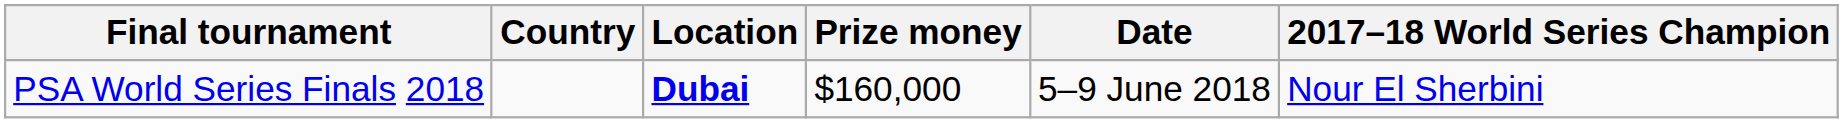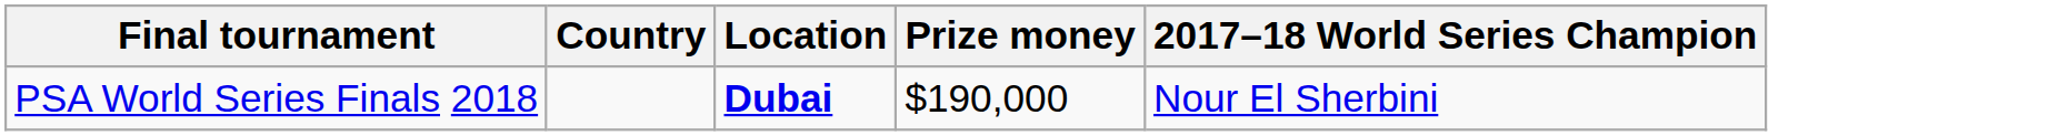- column: Date | 5–9 June 2018
PSA World Series Finals 2018 | Prize money: $160,000 -> $190,000
